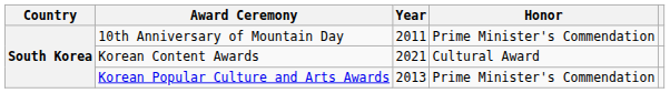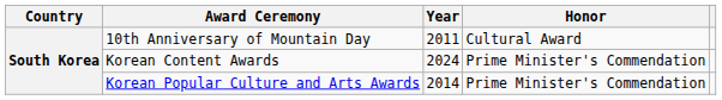10th Anniversary of Mountain Day | Honor: Prime Minister's Commendation -> Cultural Award
Korean Content Awards | Year: 2021 -> 2024
Korean Content Awards | Honor: Cultural Award -> Prime Minister's Commendation
Korean Popular Culture and Arts Awards | Year: 2013 -> 2014
